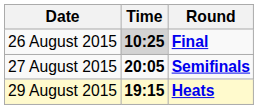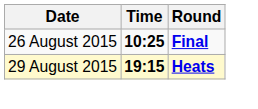26 August 2015 | Time: lightgrey background -> no background
- row: 27 August 2015 | 20:05 | Semifinals
